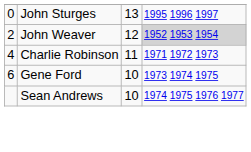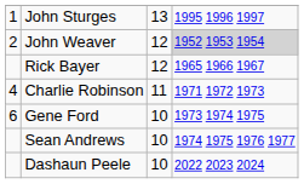John Sturges | column 1: 0 -> 1
+ row: Rick Bayer | 12 | 1965 1966 1967
+ row: Dashaun Peele | 10 | 2022 2023 2024
